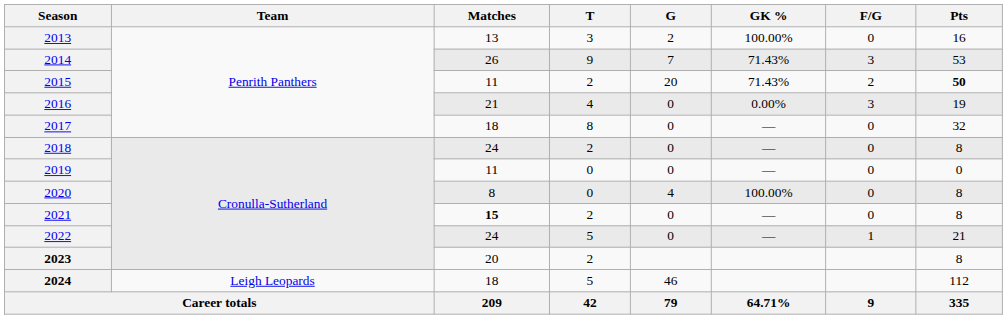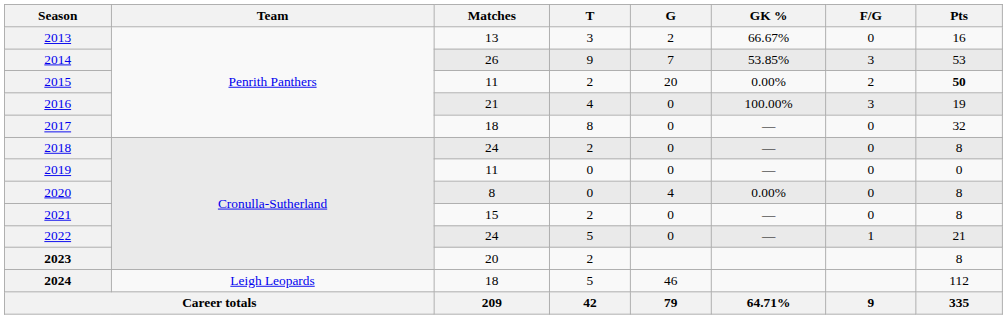2013 | GK %: 100.00% -> 66.67%
2014 | GK %: 71.43% -> 53.85%
2015 | GK %: 71.43% -> 0.00%
2016 | GK %: 0.00% -> 100.00%
2020 | GK %: 100.00% -> 0.00%
2021 | Matches: bold -> normal
